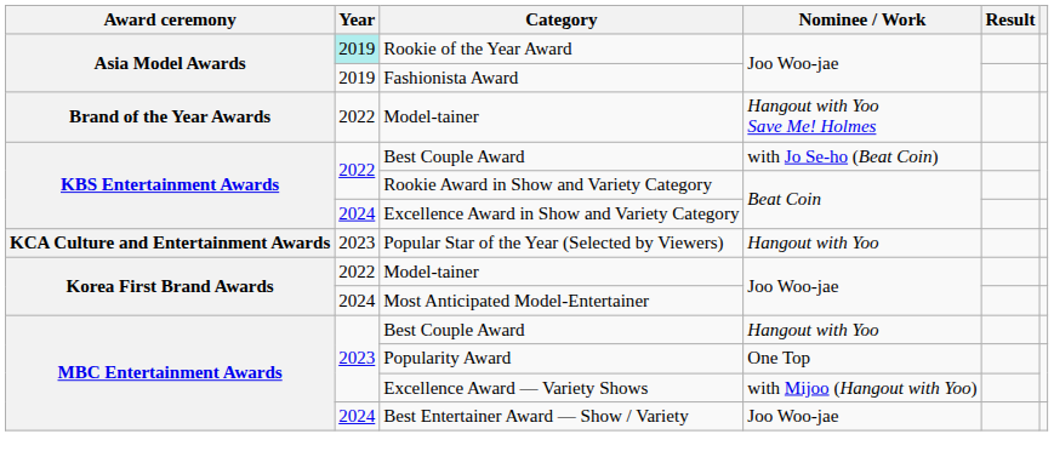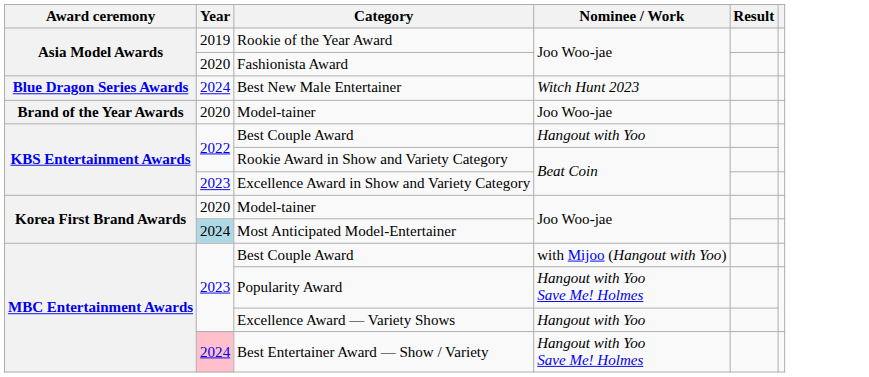Rookie of the Year Award | Year: paleturquoise background -> no background
Fashionista Award | Year: 2019 -> 2020
+ row: Blue Dragon Series Awards | 2024 | Best New Male Entertainer | Witch Hunt 2023
Brand of the Year Awards / Model-tainer | Year: 2022 -> 2020
Brand of the Year Awards / Model-tainer | Nominee / Work: Hangout with Yoo Save Me! Holmes -> Joo Woo-jae
KBS Entertainment Awards / Best Couple Award | Nominee / Work: with Jo Se-ho (Beat Coin) -> Hangout with Yoo
Excellence Award in Show and Variety Category | Year: 2024 -> 2023
- row: KCA Culture and Entertainment Awards | 2023 | Popular Star of the Year (Selected by Viewers) | Hangout with Yoo
Korea First Brand Awards / Model-tainer | Year: 2022 -> 2020
Most Anticipated Model-Entertainer | Year: no background -> lightblue background
MBC Entertainment Awards / Best Couple Award | Nominee / Work: Hangout with Yoo -> with Mijoo (Hangout with Yoo)
Popularity Award | Nominee / Work: One Top -> Hangout with Yoo Save Me! Holmes
Excellence Award — Variety Shows | Nominee / Work: with Mijoo (Hangout with Yoo) -> Hangout with Yoo
Best Entertainer Award — Show / Variety | Year: no background -> pink background
Best Entertainer Award — Show / Variety | Nominee / Work: Joo Woo-jae -> Hangout with Yoo Save Me! Holmes
